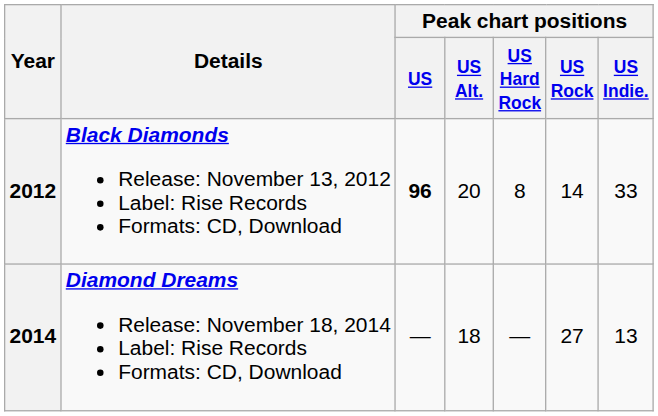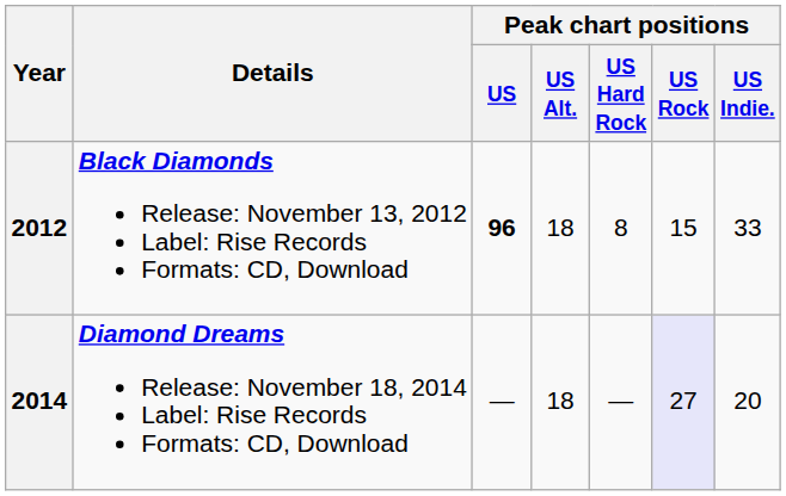2012 | Peak chart positions / US Alt.: 20 -> 18
2012 | Peak chart positions / US Rock: 14 -> 15
2014 | Peak chart positions / US Rock: no background -> lavender background
2014 | Peak chart positions / US Indie.: 13 -> 20
